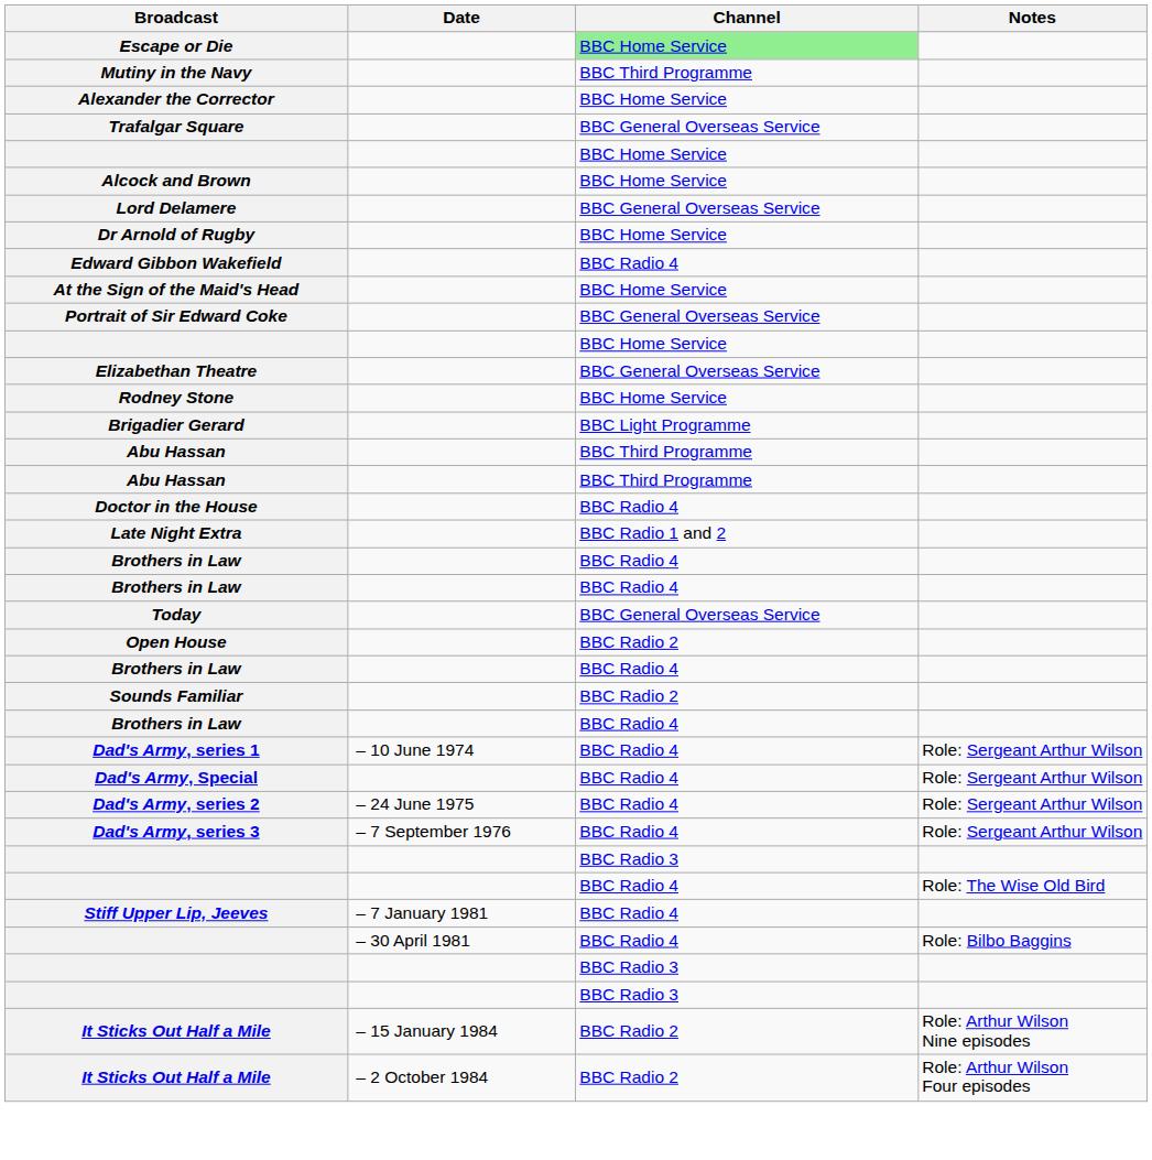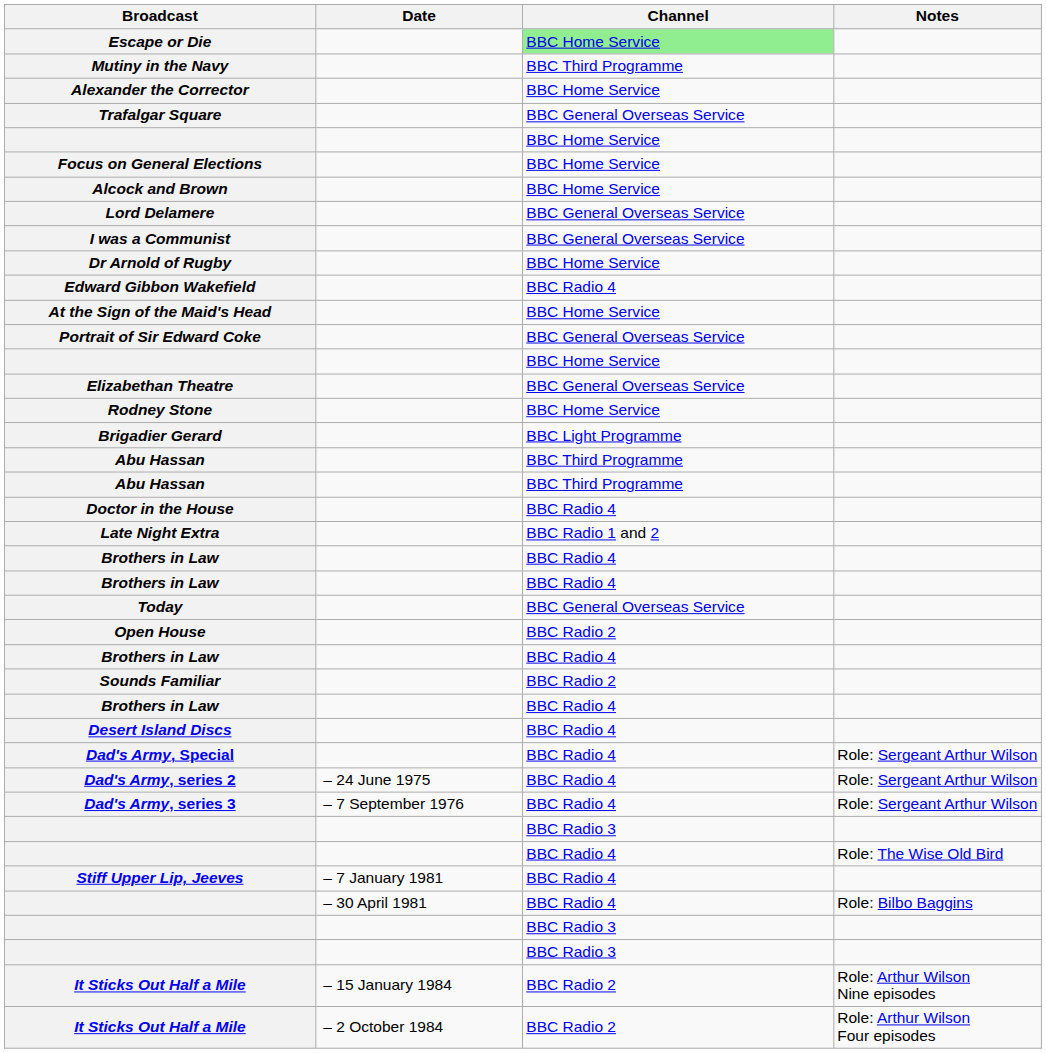+ row: Focus on General Elections | BBC Home Service
+ row: I was a Communist | BBC General Overseas Service
+ row: Desert Island Discs | BBC Radio 4
- row: Dad's Army, series 1 | – 10 June 1974 | BBC Radio 4 | Role: Sergeant Arthur Wilson
